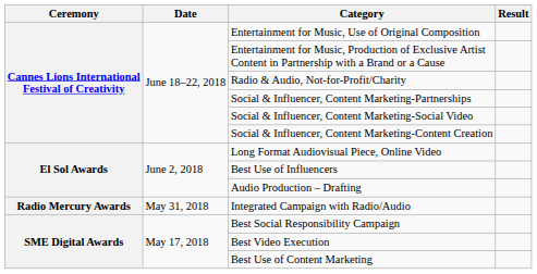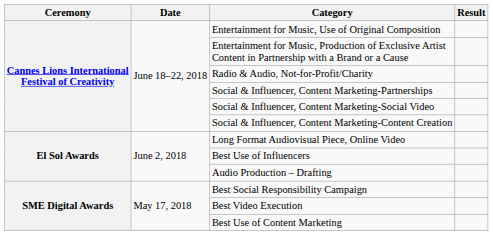- row: Radio Mercury Awards | May 31, 2018 | Integrated Campaign with Radio/Audio
